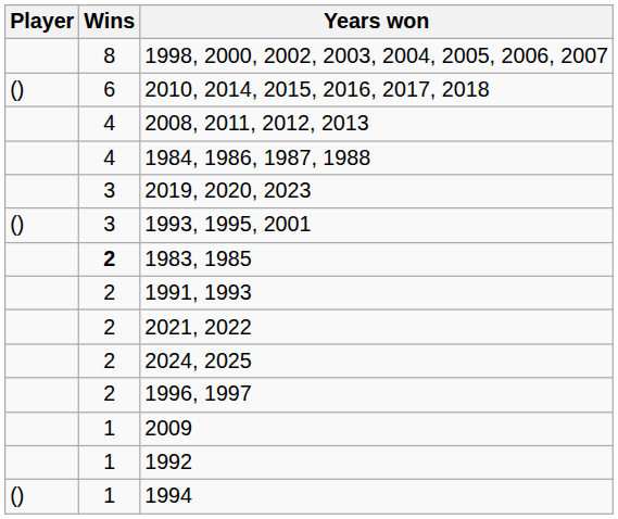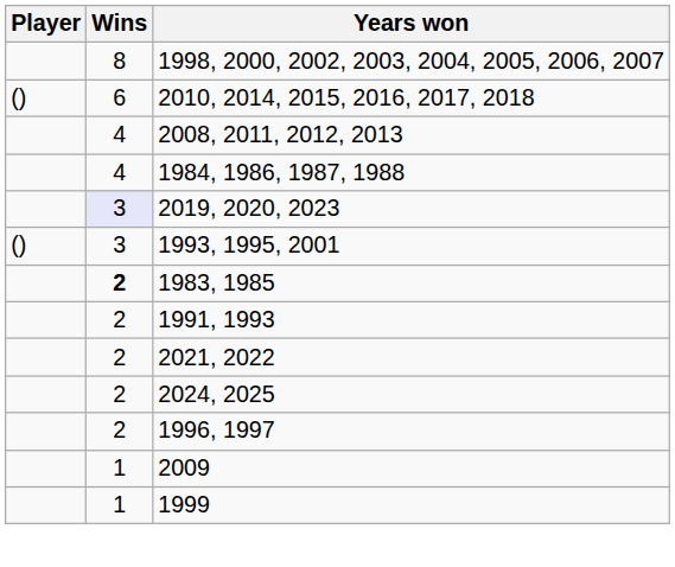2019, 2020, 2023 | Wins: no background -> lavender background
+ row: 1 | 1999
- row: 1 | 1992
- row: () | 1 | 1994
